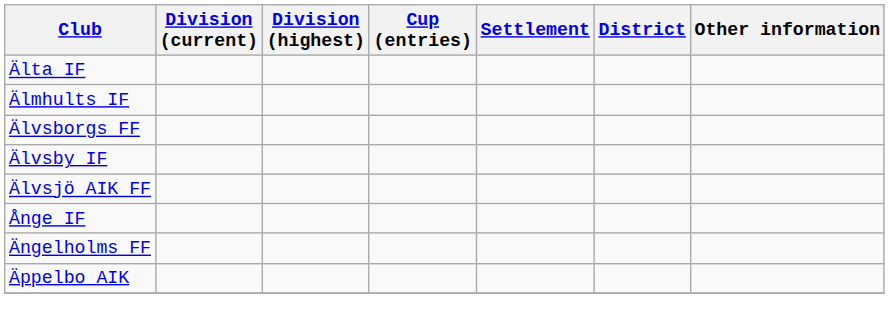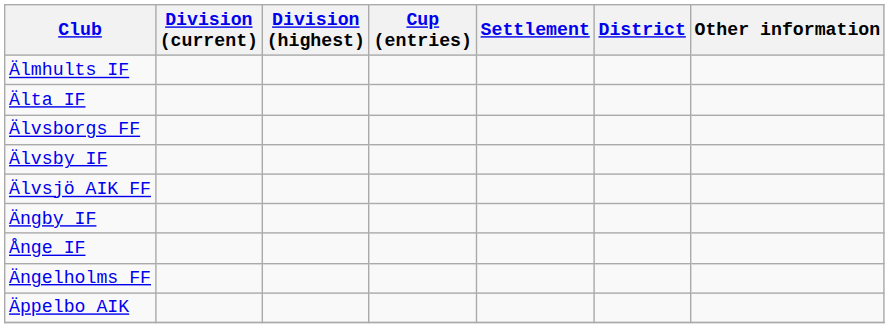rows swapped: Älmhults IF <-> Älta IF
+ row: Ängby IF
